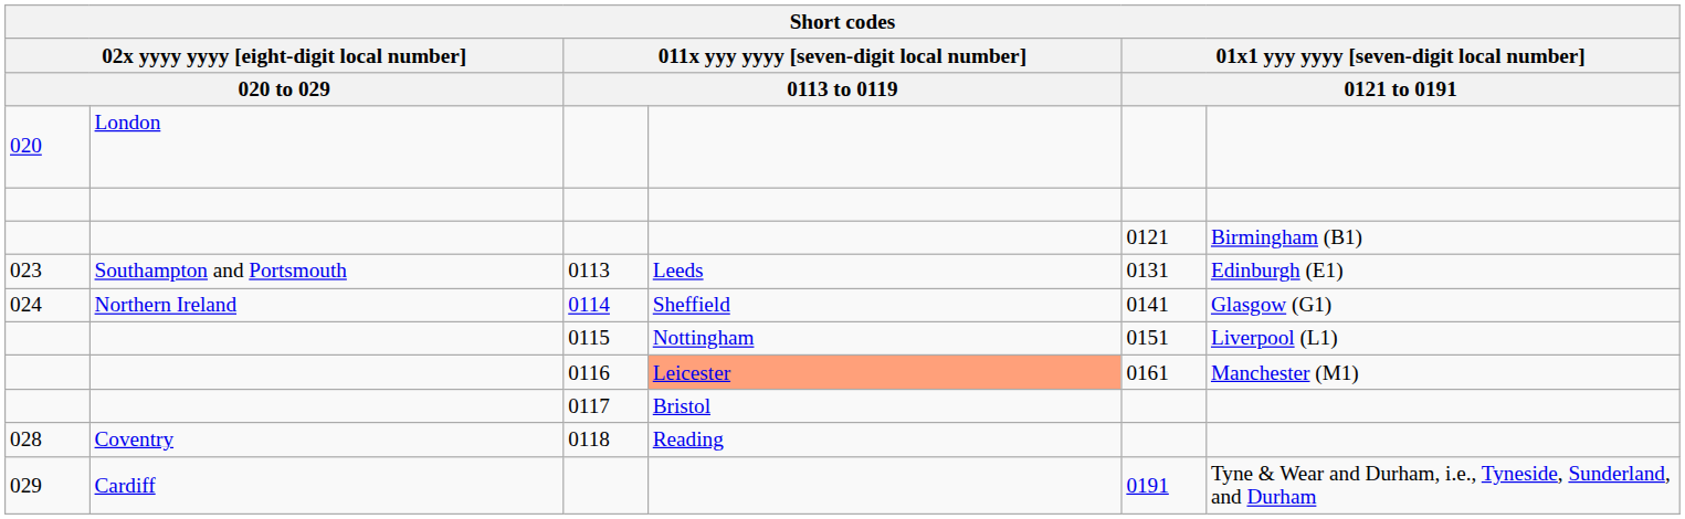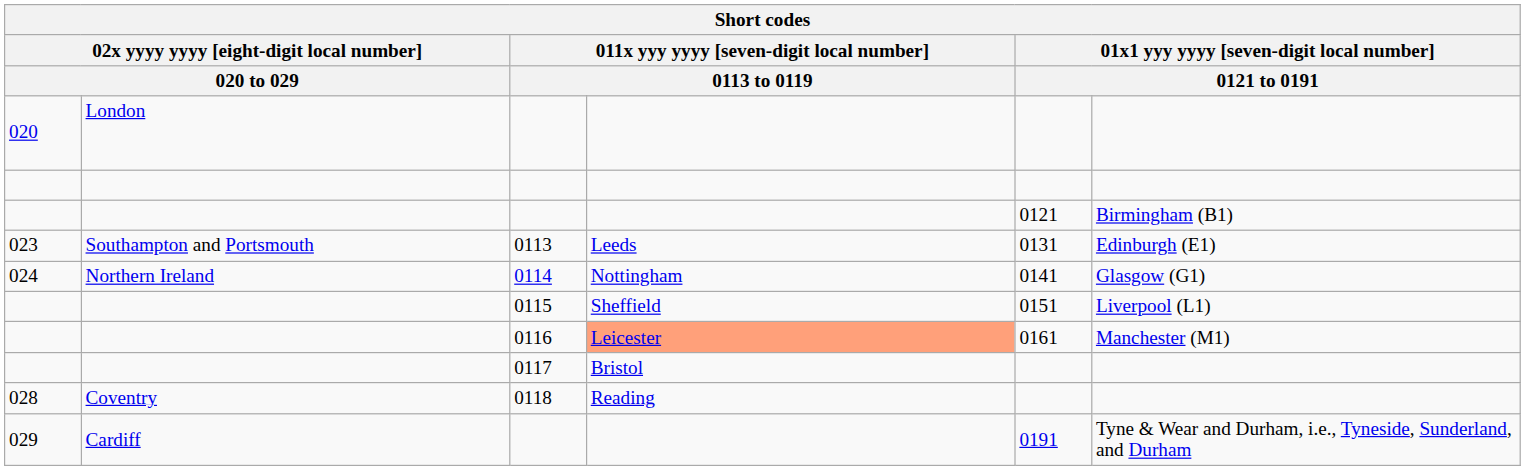0114 | column 4: Sheffield -> Nottingham
0115 | column 4: Nottingham -> Sheffield
